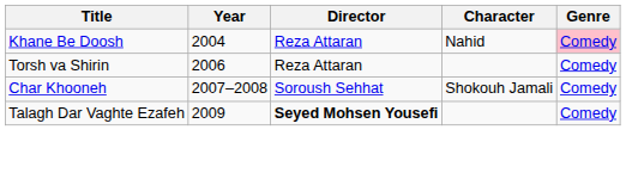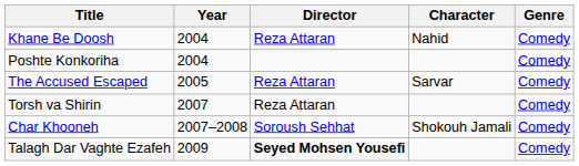Khane Be Doosh | Genre: pink background -> no background
+ row: Poshte Konkoriha | 2004 | Comedy
+ row: The Accused Escaped | 2005 | Reza Attaran | Sarvar | Comedy
Torsh va Shirin | Year: 2006 -> 2007
